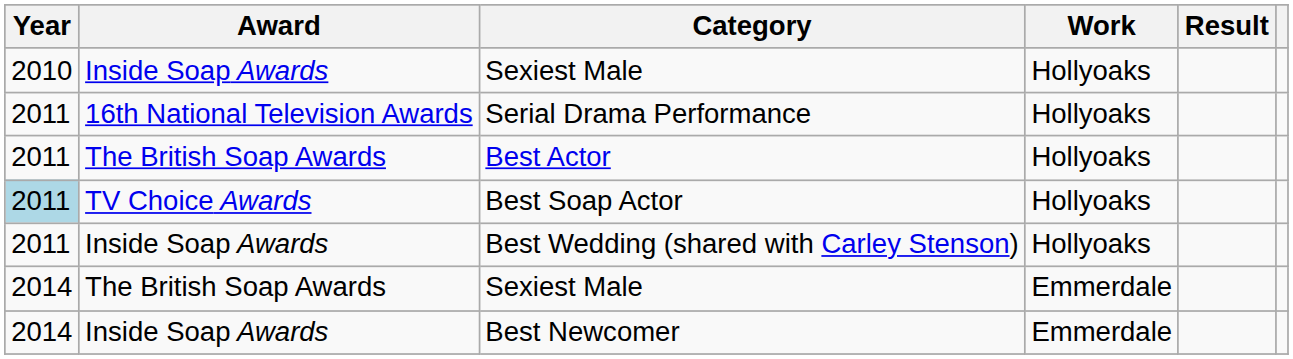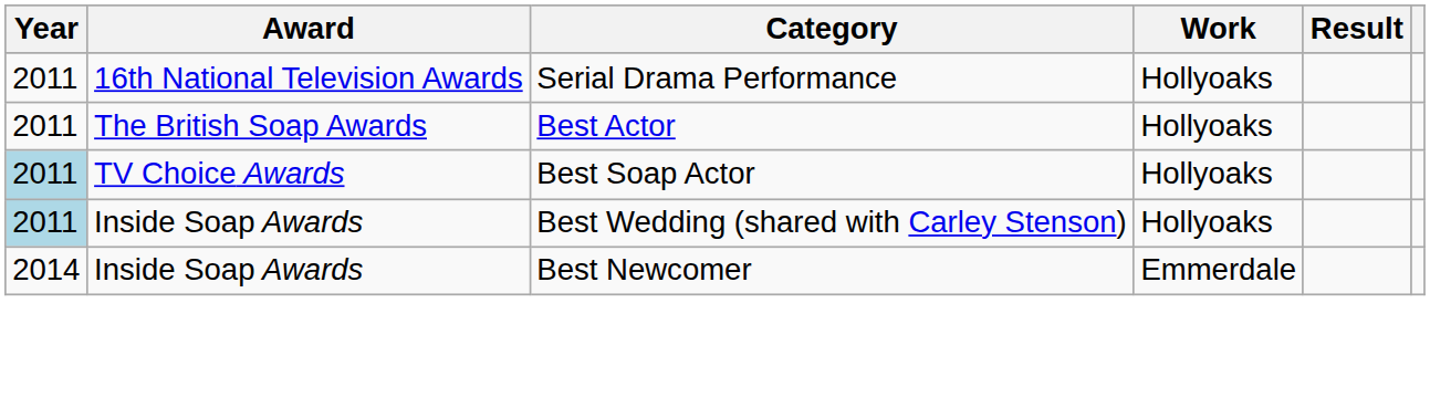- row: 2010 | Inside Soap Awards | Sexiest Male | Hollyoaks
Best Wedding (shared with Carley Stenson) | Year: no background -> lightblue background
- row: 2014 | The British Soap Awards | Sexiest Male | Emmerdale
